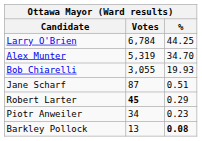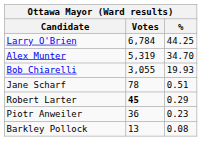Jane Scharf | Votes: 87 -> 78
Piotr Anweiler | Votes: 34 -> 36
Barkley Pollock | %: bold -> normal
